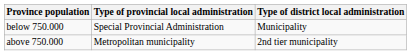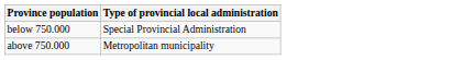- column: Type of district local administration | Municipality | 2nd tier municipality
